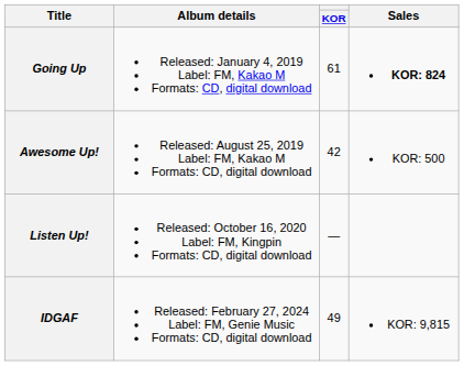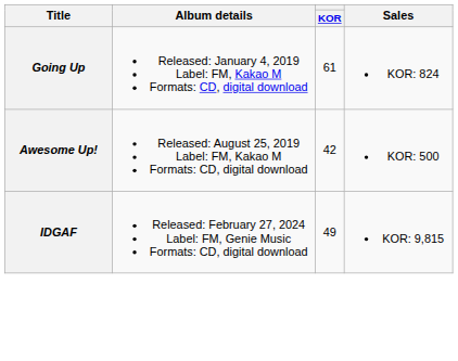Going Up | Sales: bold -> normal
- row: Listen Up! | Released: October 16, 2020 Label: FM, Kingpin Formats: CD, digital download | —
